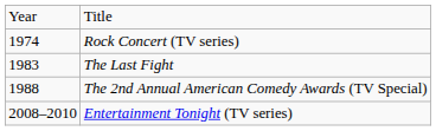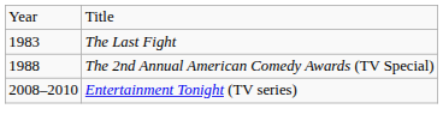- row: 1974 | Rock Concert (TV series)
